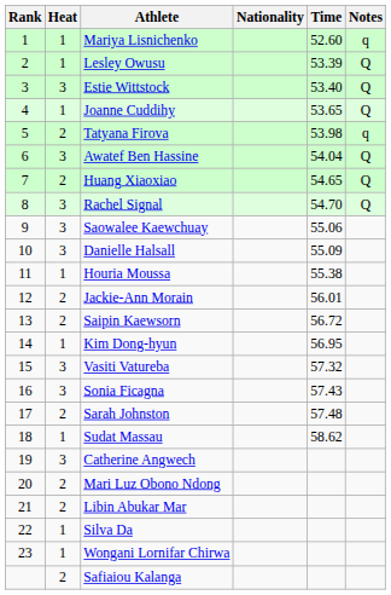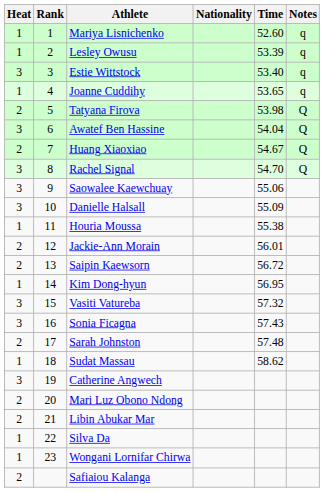columns swapped: Rank <-> Heat
Lesley Owusu | Notes: Q -> q
Estie Wittstock | Notes: Q -> q
Joanne Cuddihy | Notes: Q -> q
Tatyana Firova | Notes: q -> Q
Huang Xiaoxiao | Time: 54.65 -> 54.67
